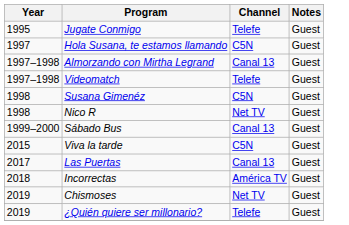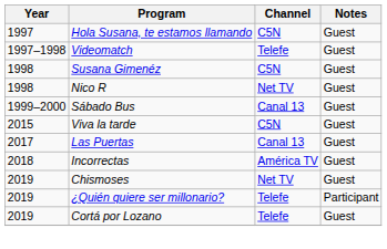- row: 1995 | Jugate Conmigo | Telefe | Guest
- row: 1997–1998 | Almorzando con Mirtha Legrand | Canal 13 | Guest
¿Quién quiere ser millonario? | Notes: Guest -> Participant
+ row: 2019 | Cortá por Lozano | Telefe | Guest
